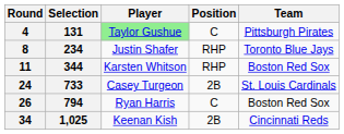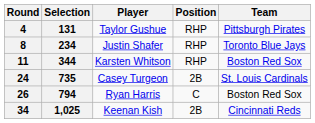4 | Player: lightgreen background -> no background
4 | Position: C -> RHP
24 | Selection: 733 -> 735
